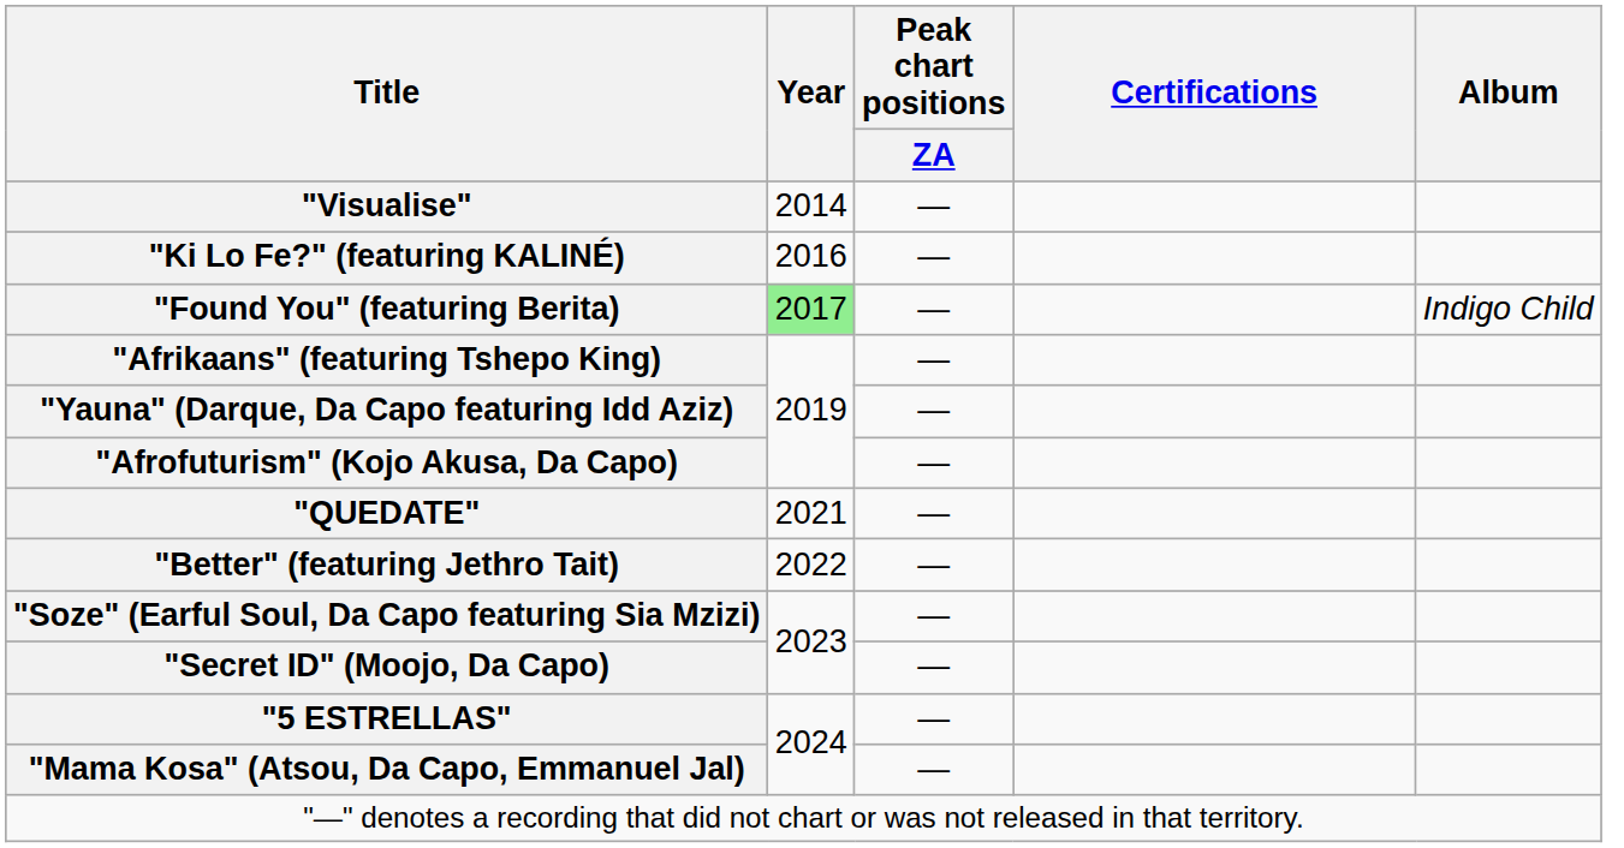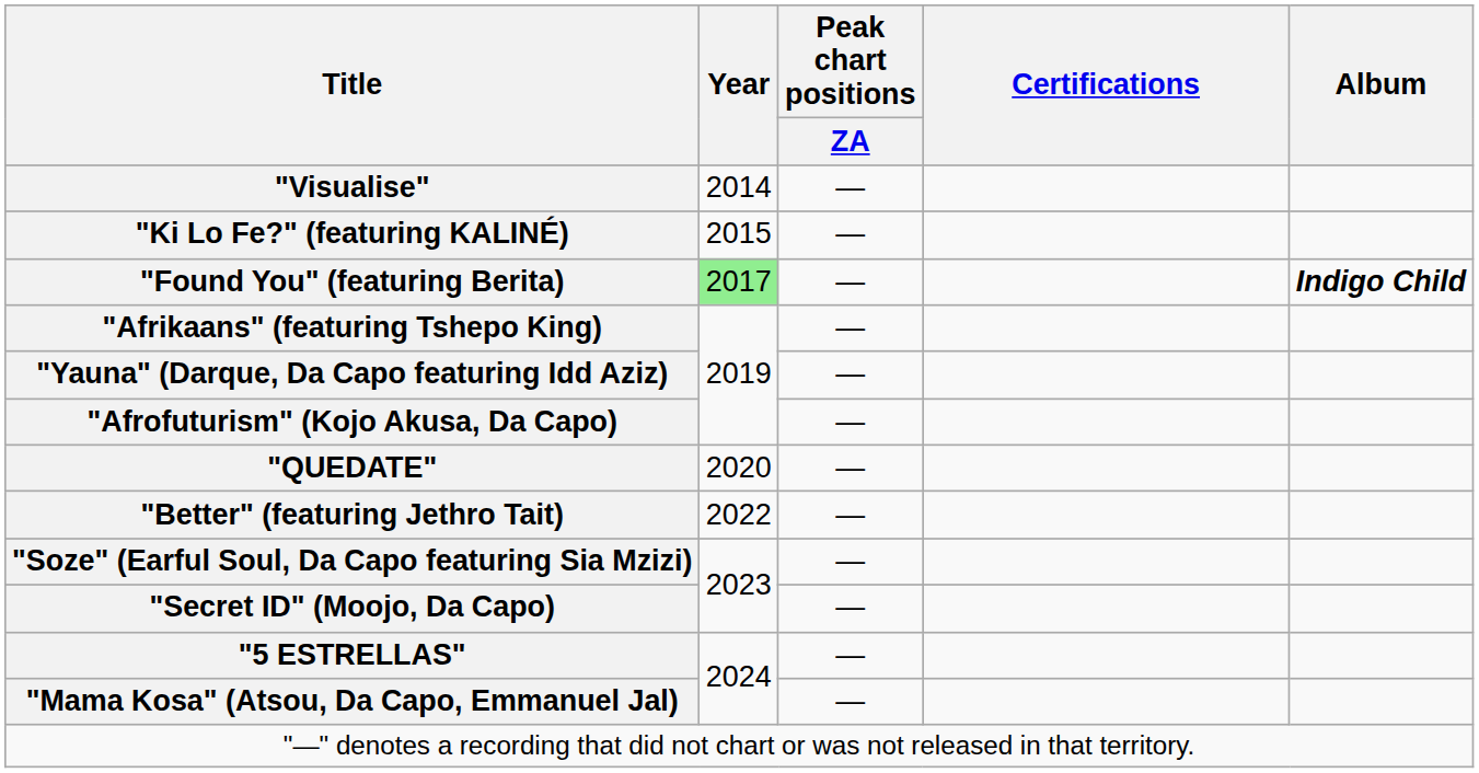"Ki Lo Fe?" (featuring KALINÉ) | Year: 2016 -> 2015
"Found You" (featuring Berita) | Album: normal -> bold
"QUEDATE" | Year: 2021 -> 2020
